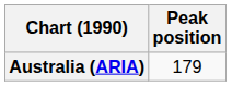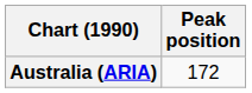Australia (ARIA) | Peak position: 179 -> 172
